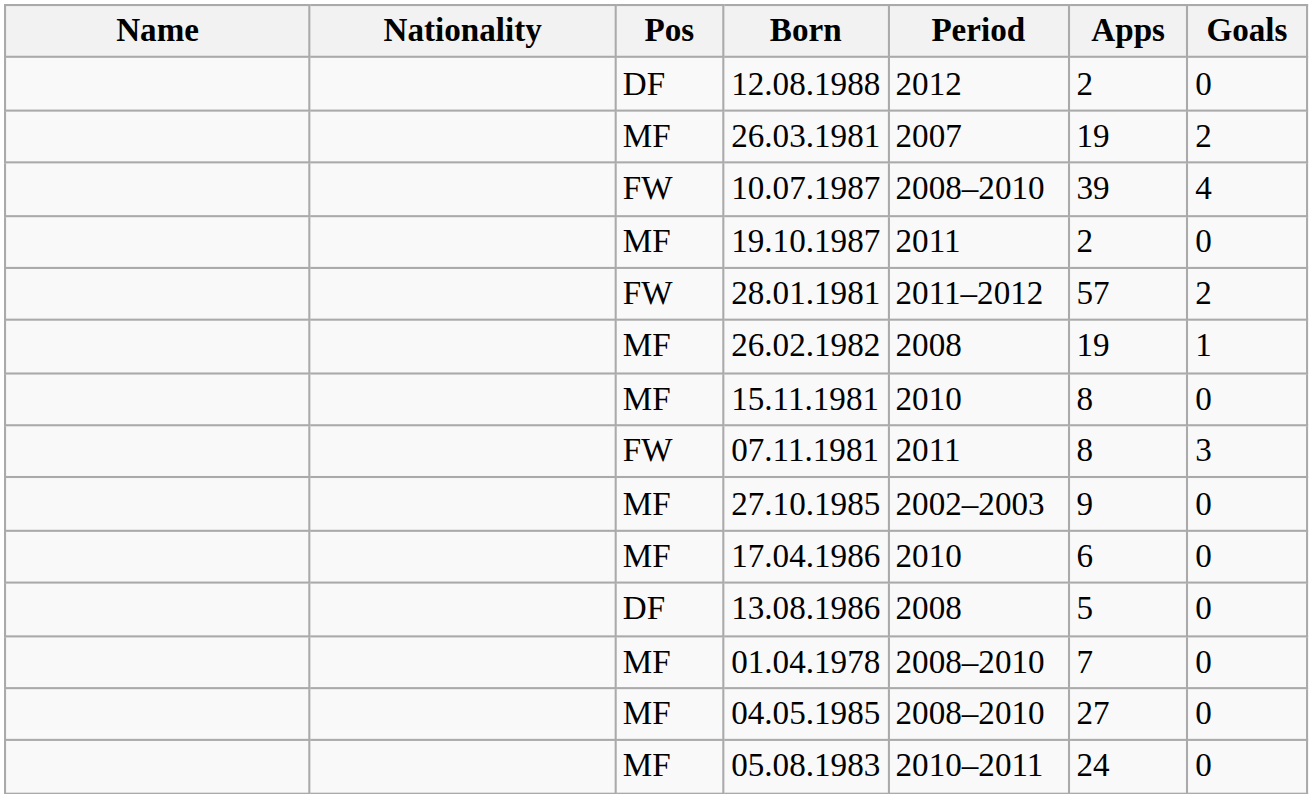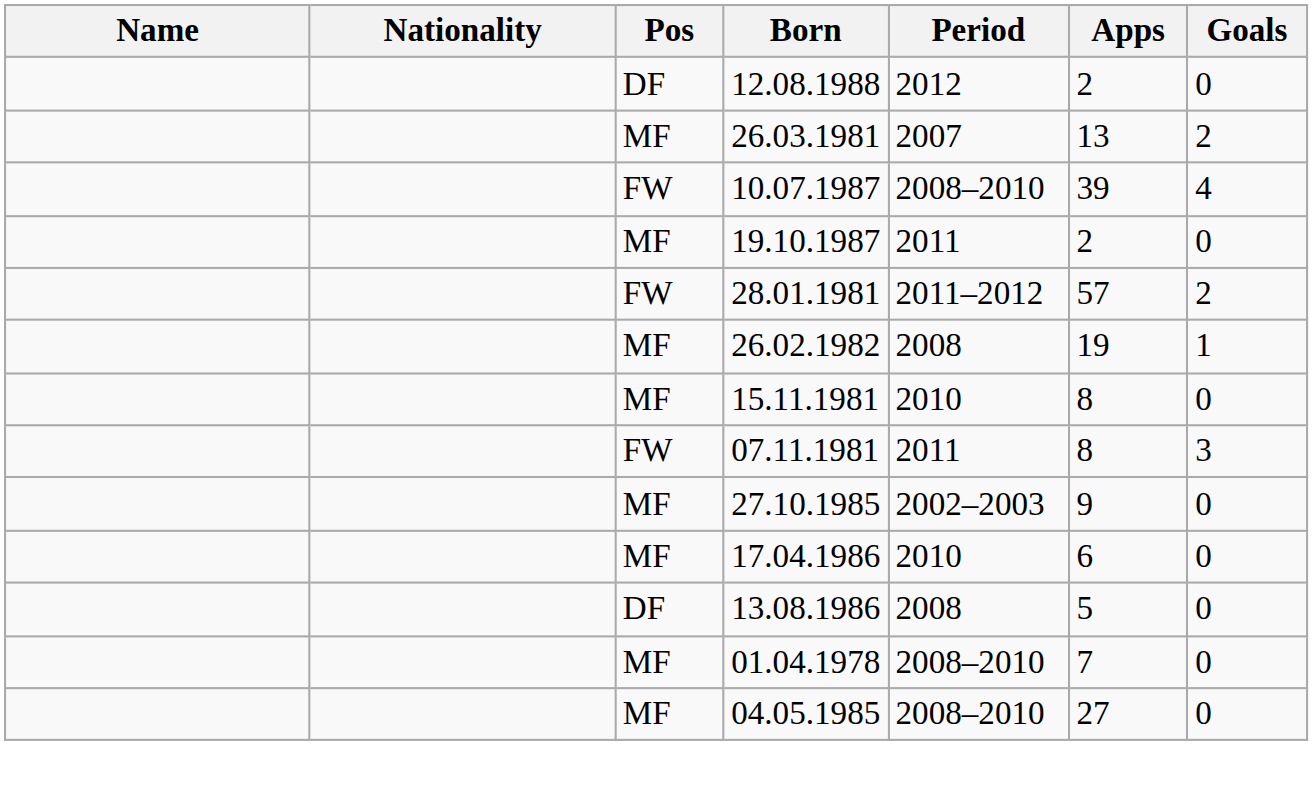26.03.1981 | Apps: 19 -> 13
- row: MF | 05.08.1983 | 2010–2011 | 24 | 0
